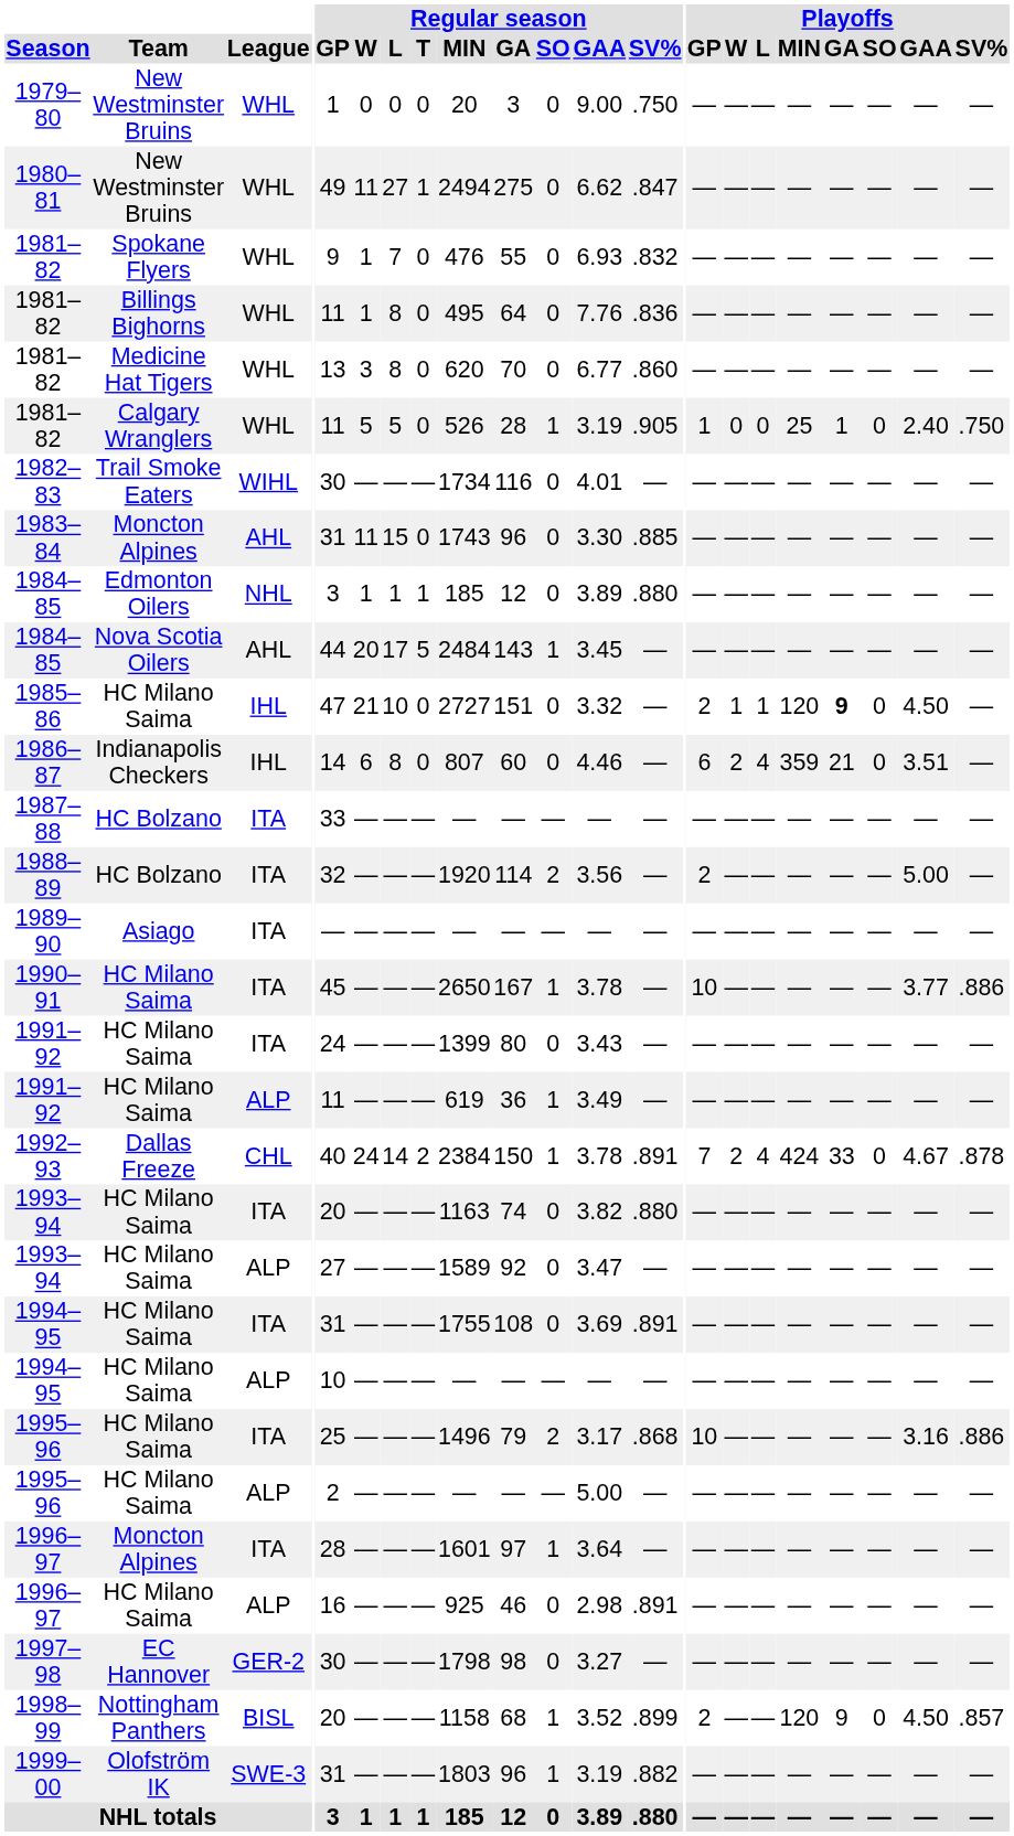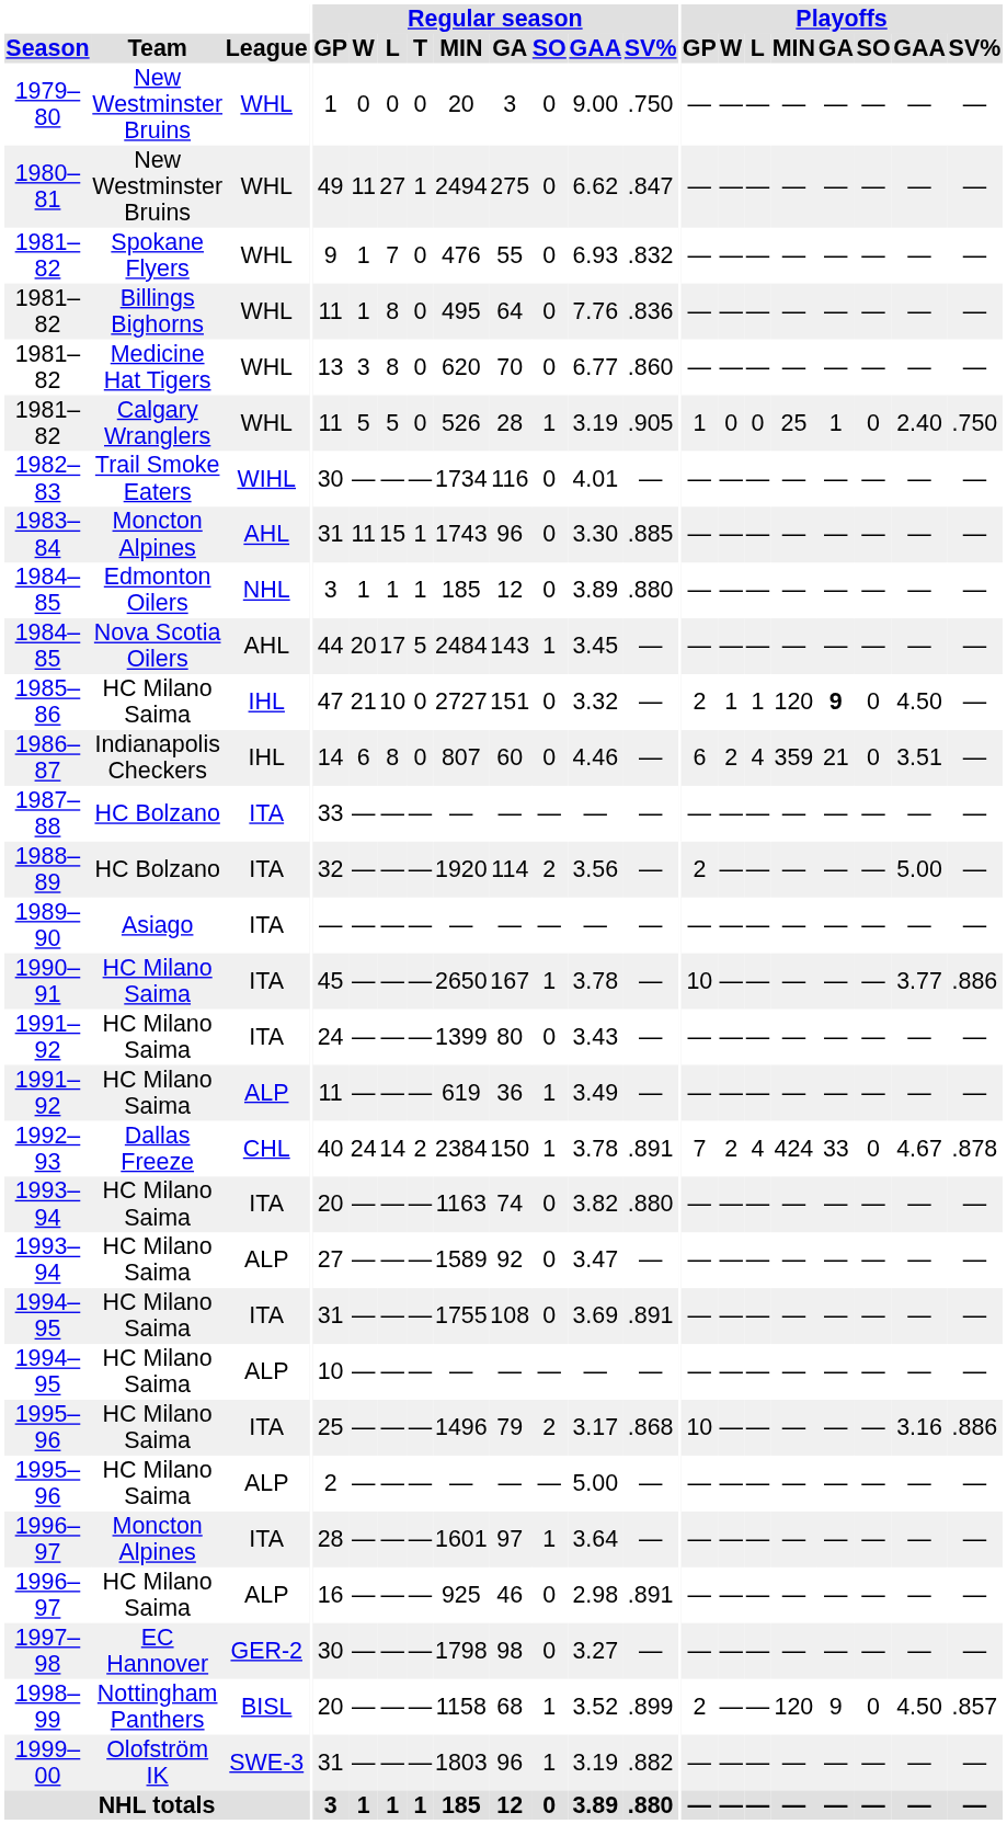1983–84 | Regular season / T: 0 -> 1
